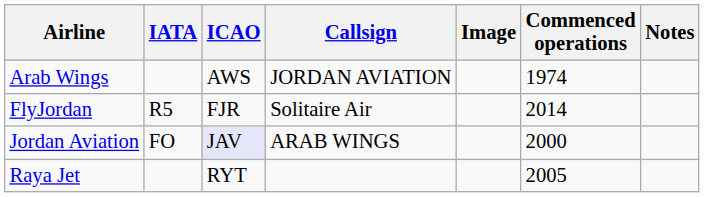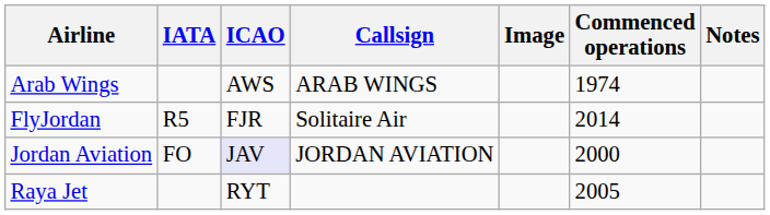Arab Wings | Callsign: JORDAN AVIATION -> ARAB WINGS
Jordan Aviation | Callsign: ARAB WINGS -> JORDAN AVIATION
